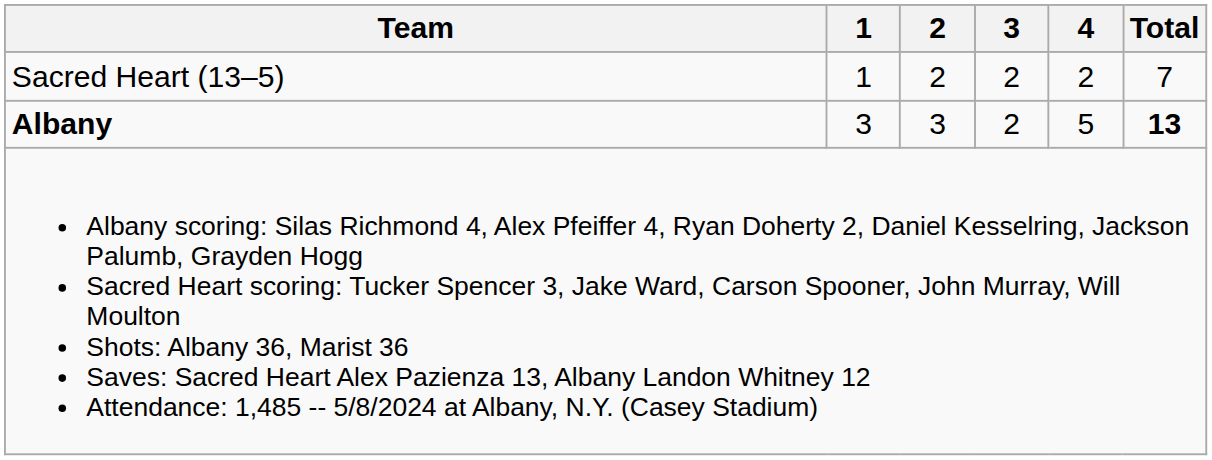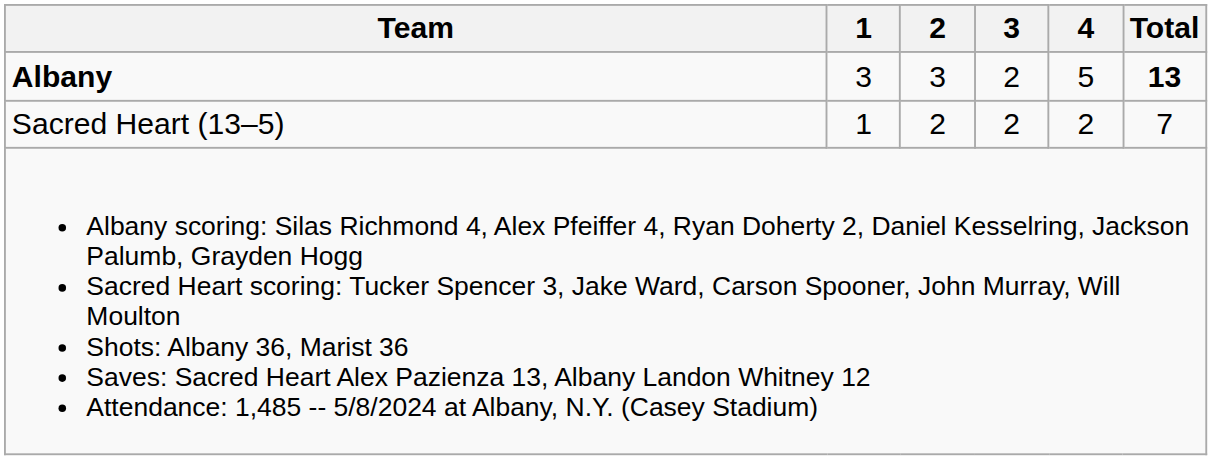rows swapped: Albany <-> Sacred Heart (13–5)
